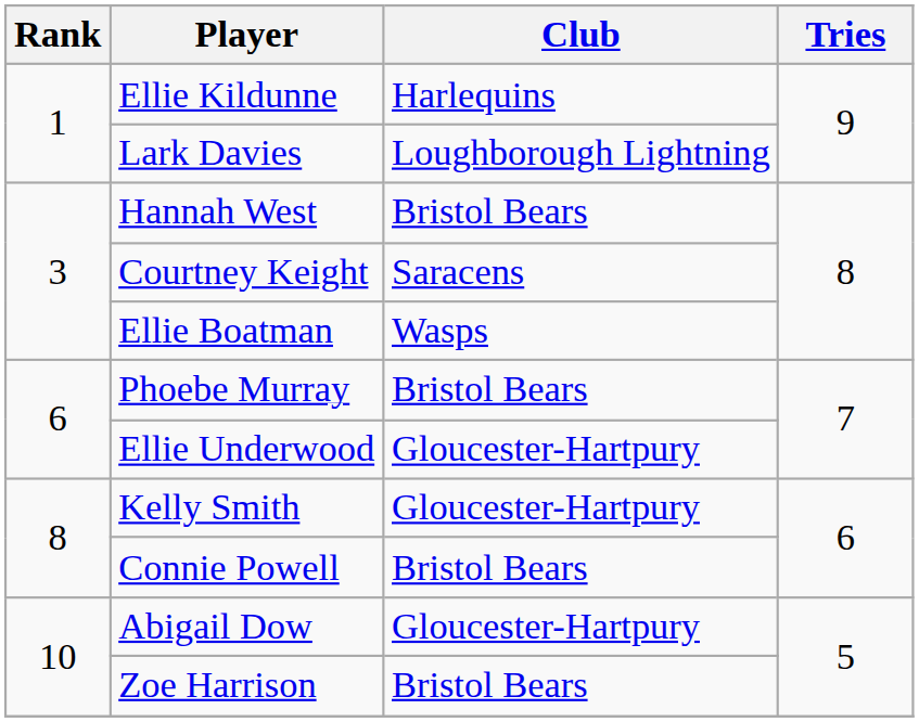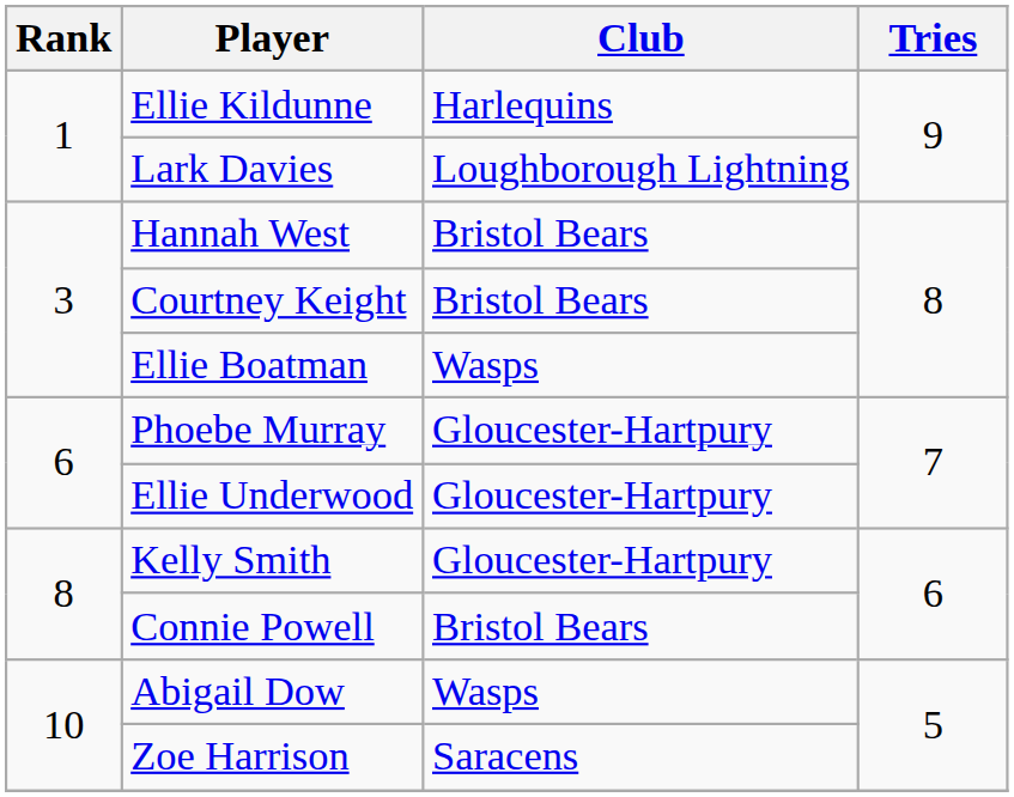Courtney Keight | Club: Saracens -> Bristol Bears
Phoebe Murray | Club: Bristol Bears -> Gloucester-Hartpury
Abigail Dow | Club: Gloucester-Hartpury -> Wasps
Zoe Harrison | Club: Bristol Bears -> Saracens
